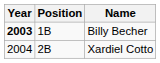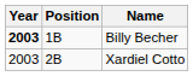Xardiel Cotto | Year: 2004 -> 2003
